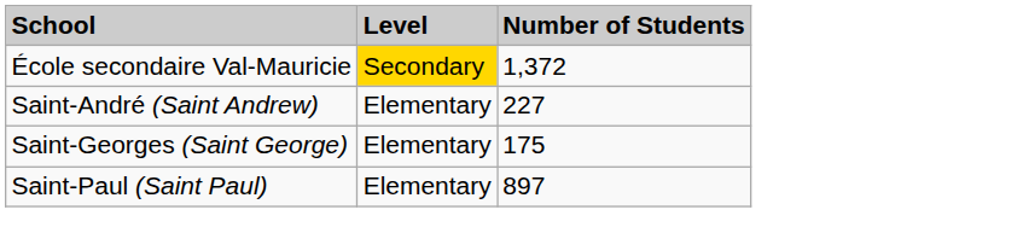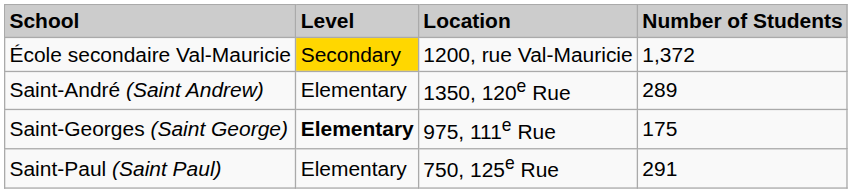+ column: Location | 1200, rue Val-Mauricie | 1350, 120e Rue | 975, 111e Rue | 750, 125e Rue
Saint-André (Saint Andrew) | Number of Students: 227 -> 289
Saint-Georges (Saint George) | Level: normal -> bold
Saint-Paul (Saint Paul) | Number of Students: 897 -> 291
